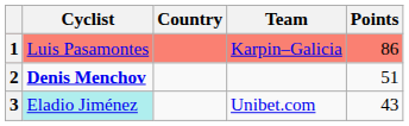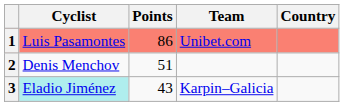columns swapped: Country <-> Points
1 | Team: Karpin–Galicia -> Unibet.com
2 | Cyclist: bold -> normal
3 | Team: Unibet.com -> Karpin–Galicia
